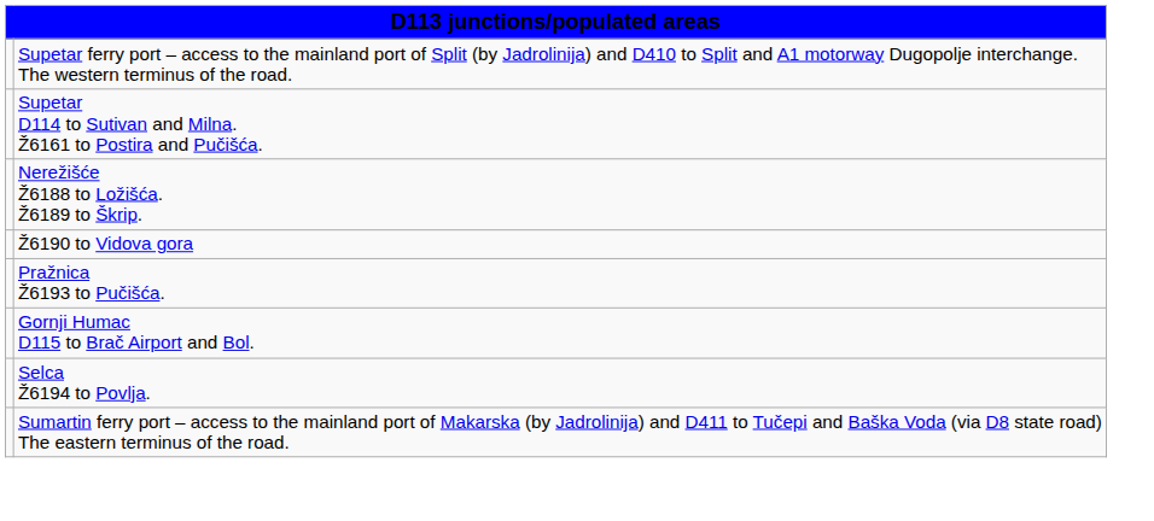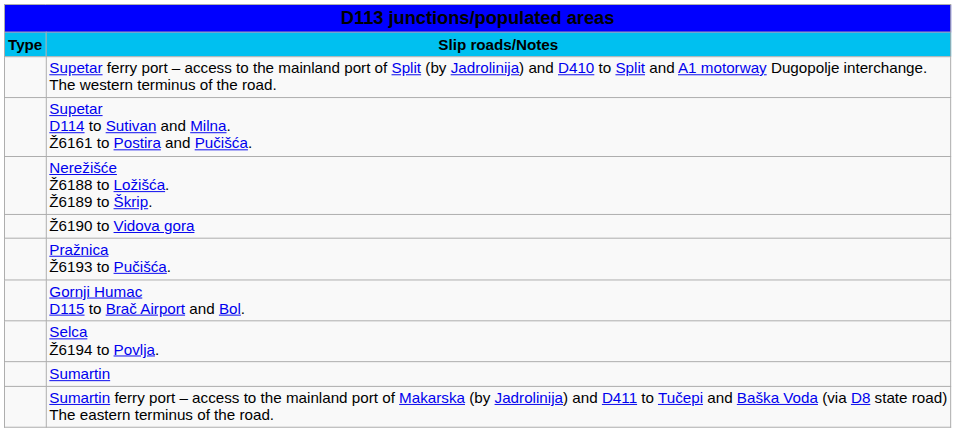+ row: Type | Slip roads/Notes
+ row: Sumartin
